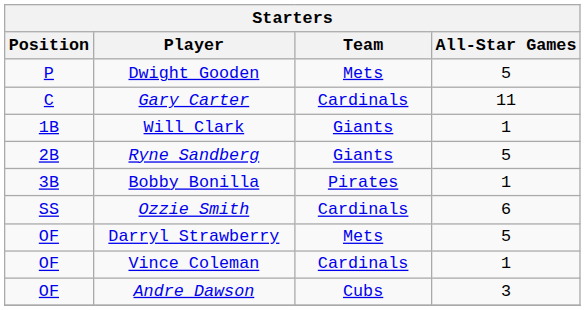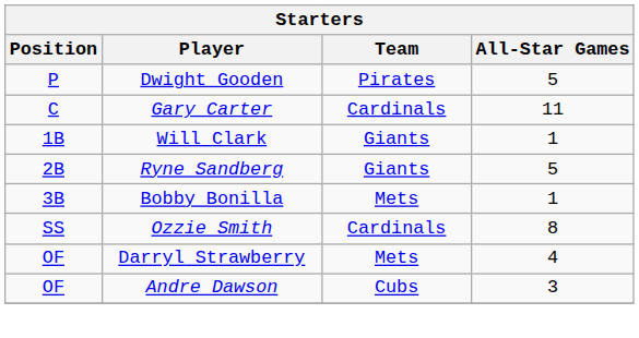Dwight Gooden | Team: Mets -> Pirates
Bobby Bonilla | Team: Pirates -> Mets
Ozzie Smith | All-Star Games: 6 -> 8
Darryl Strawberry | All-Star Games: 5 -> 4
- row: OF | Vince Coleman | Cardinals | 1
